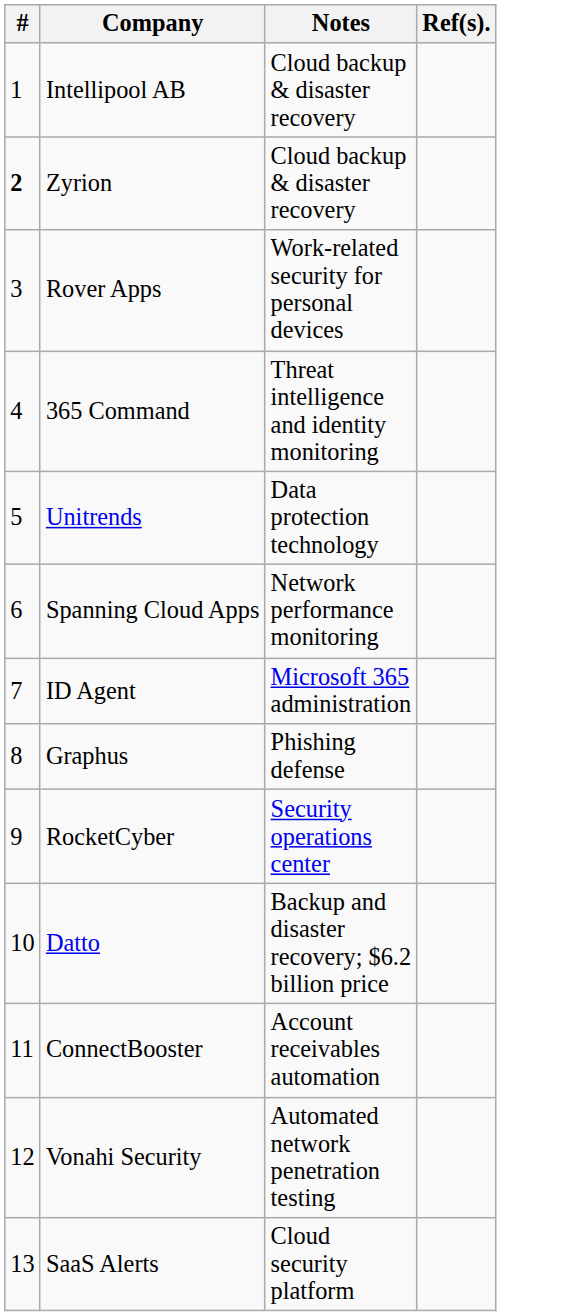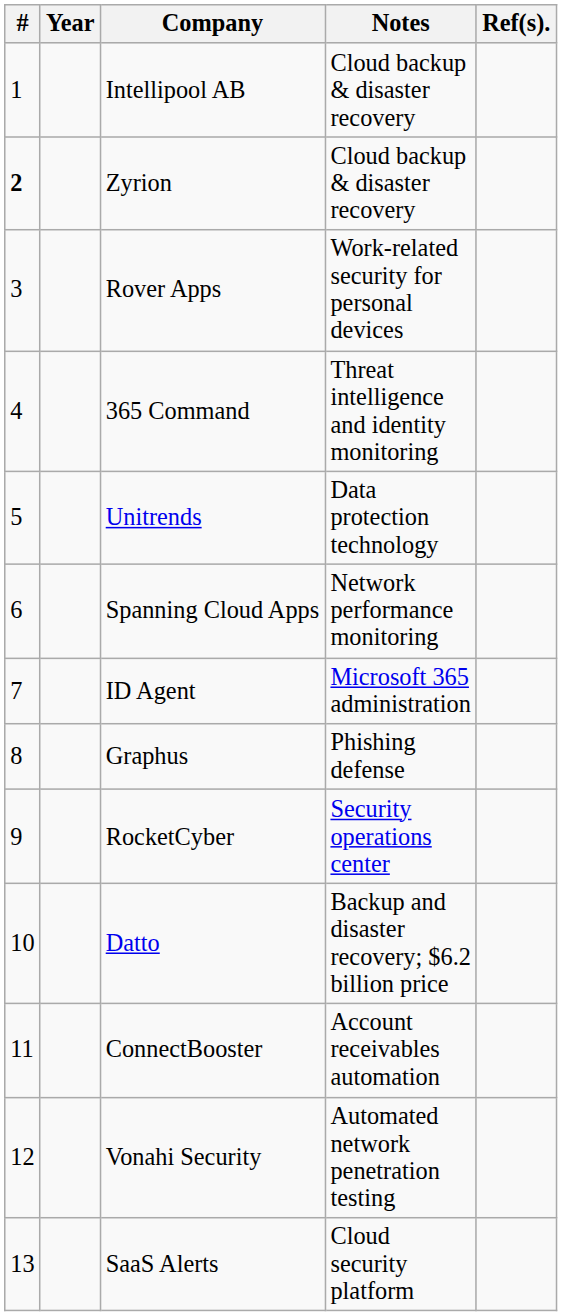+ column: Year
